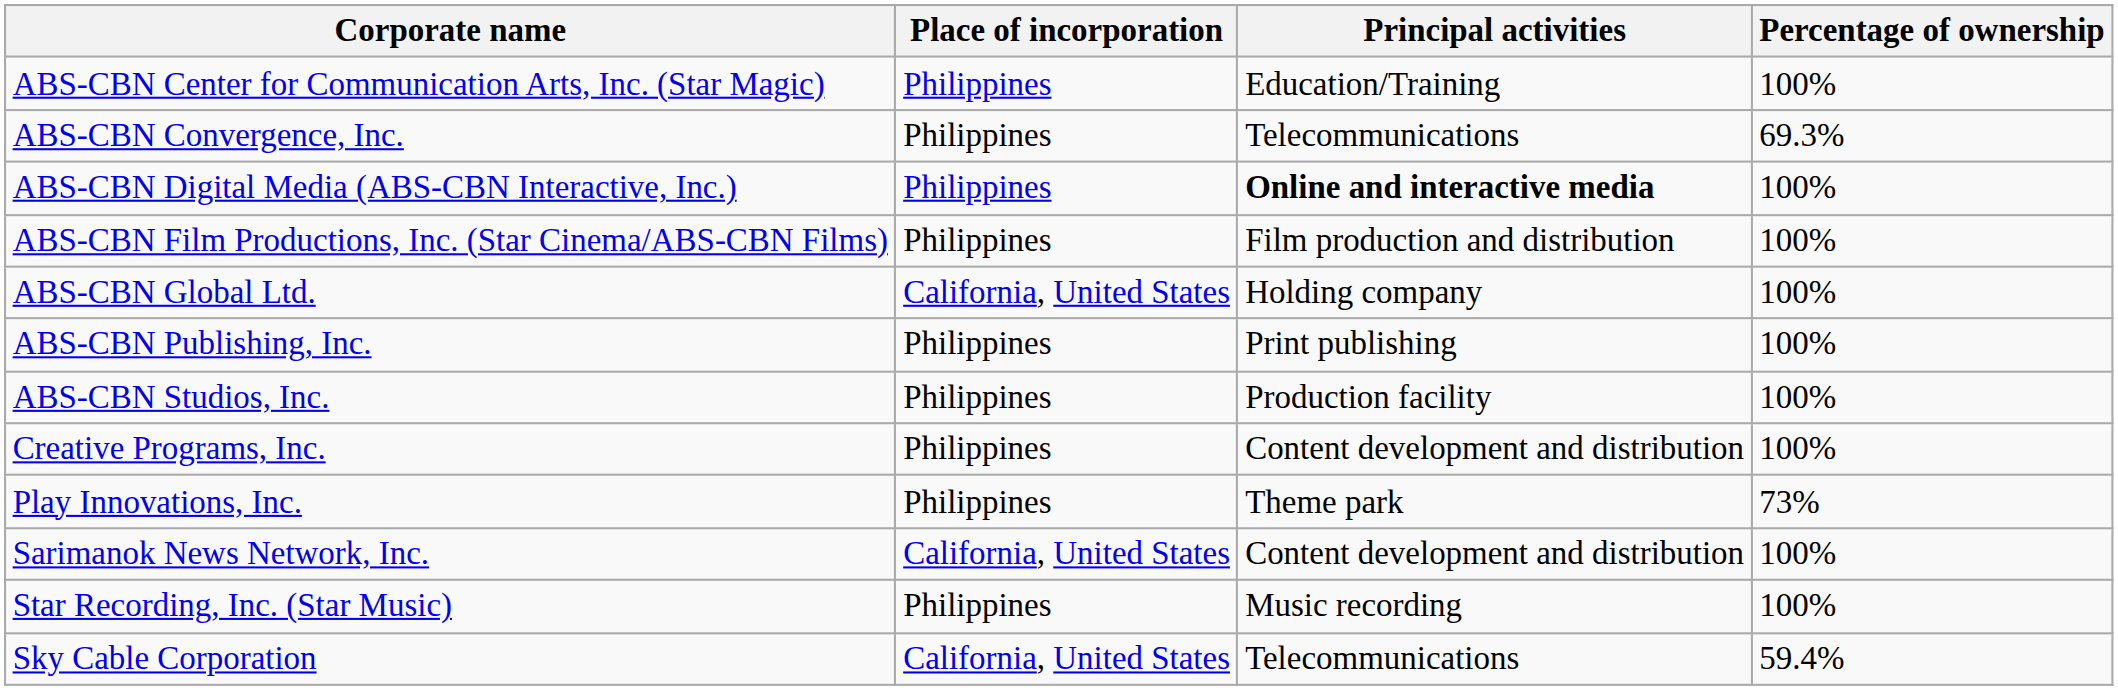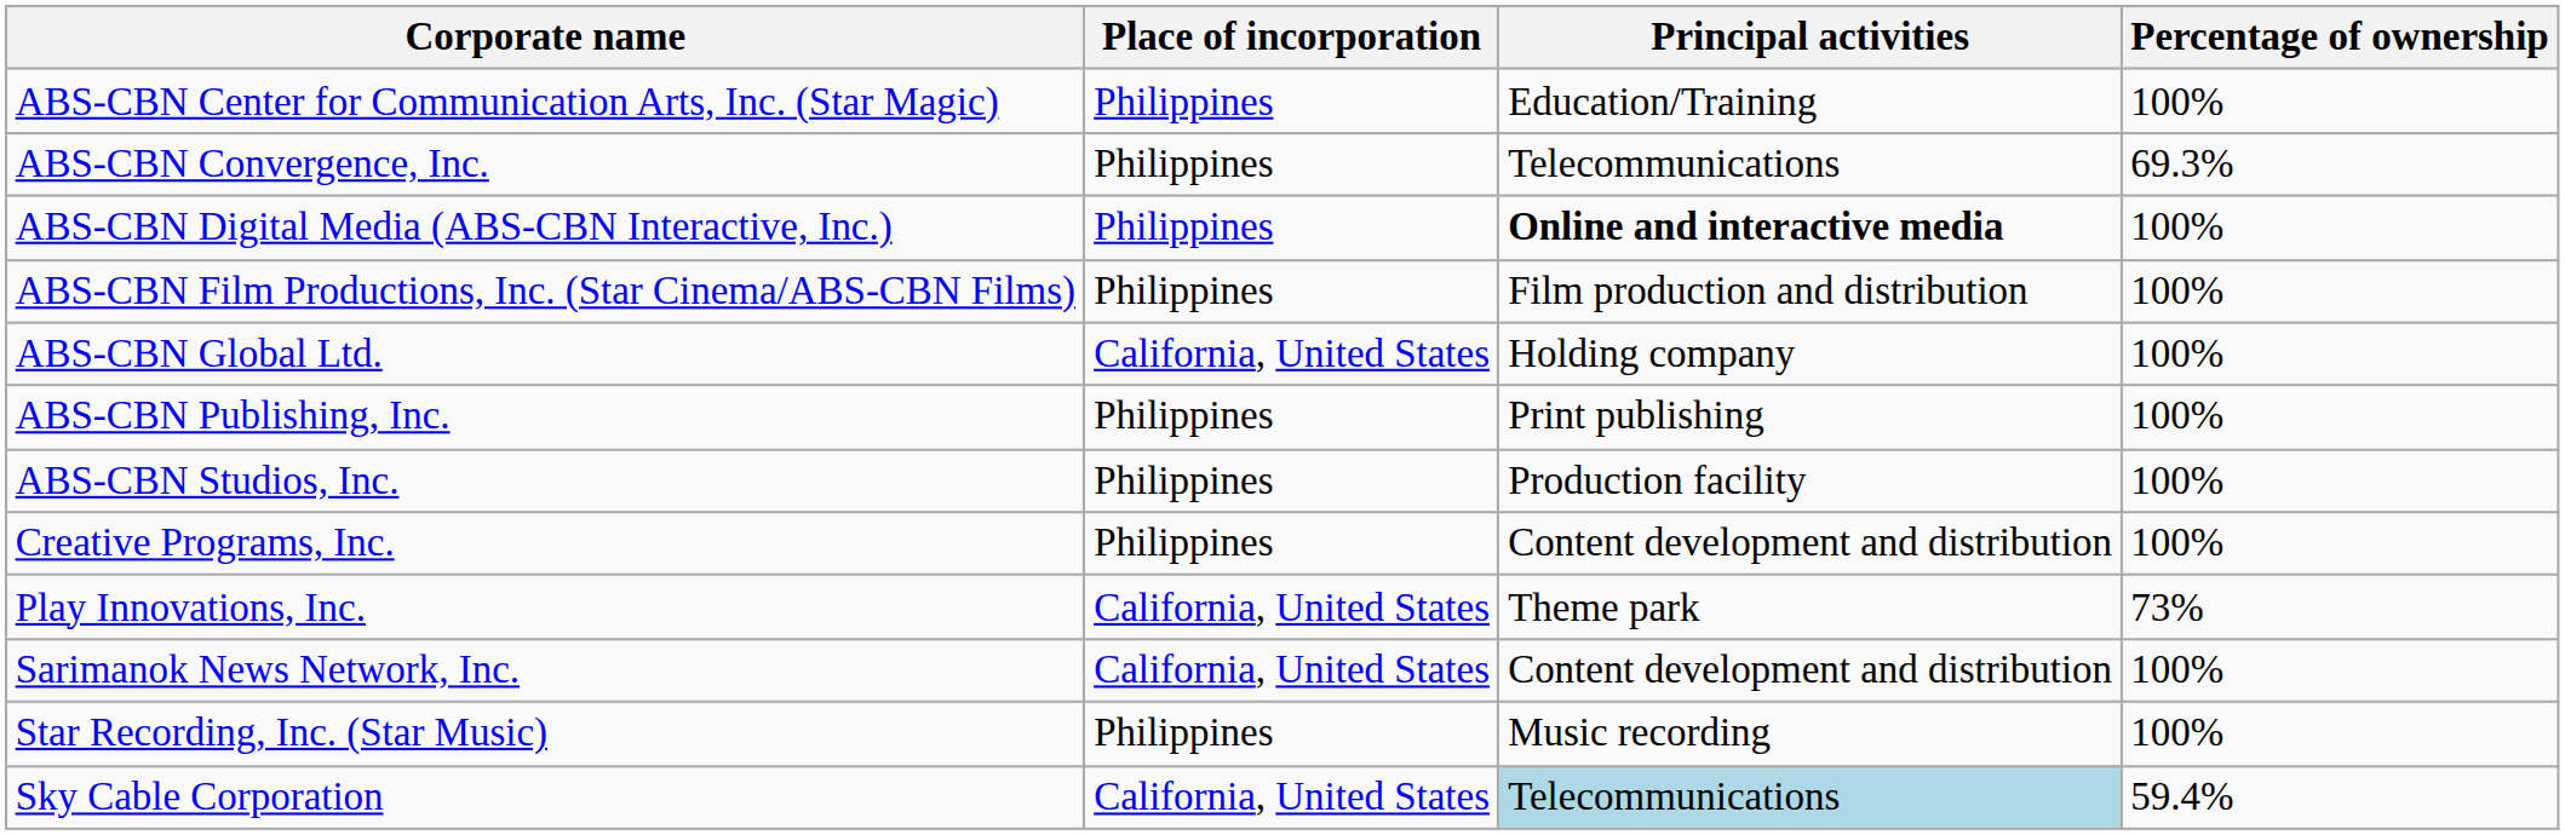Play Innovations, Inc. | Place of incorporation: Philippines -> California, United States
Sky Cable Corporation | Principal activities: no background -> lightblue background
